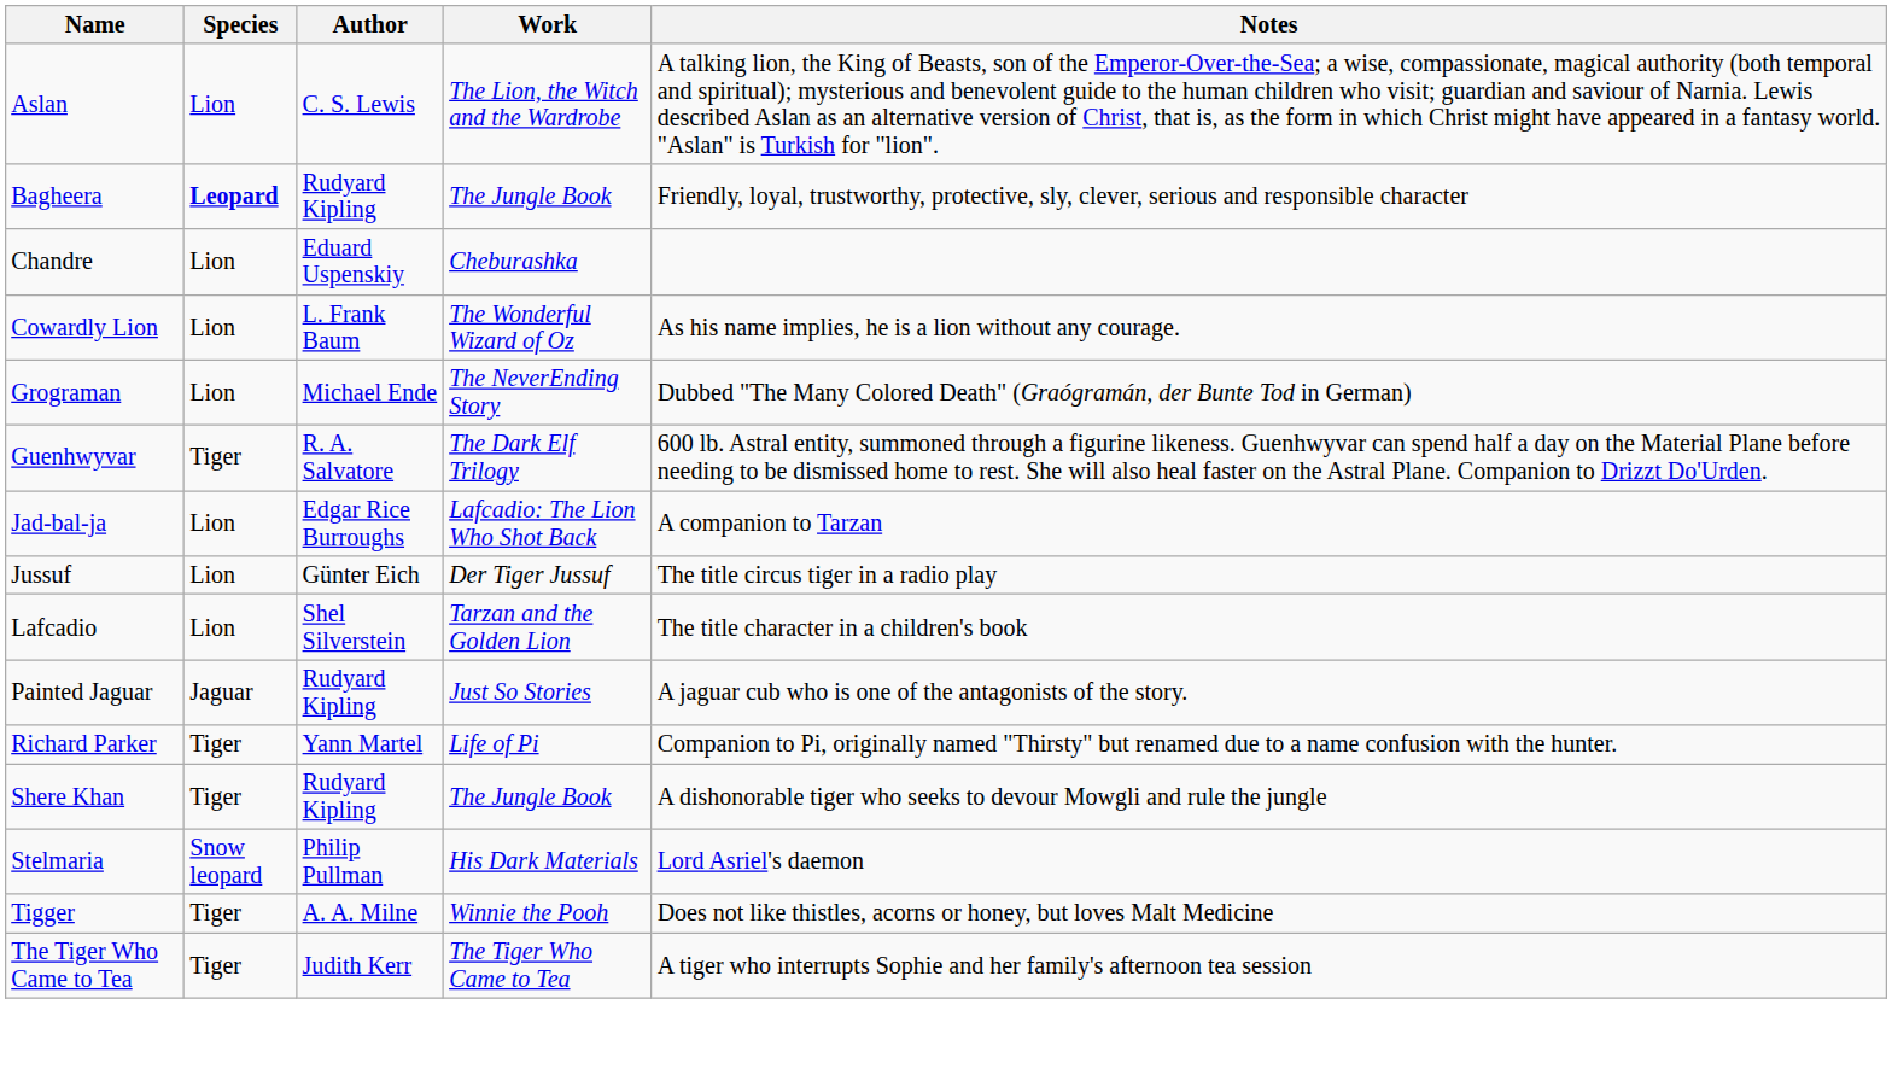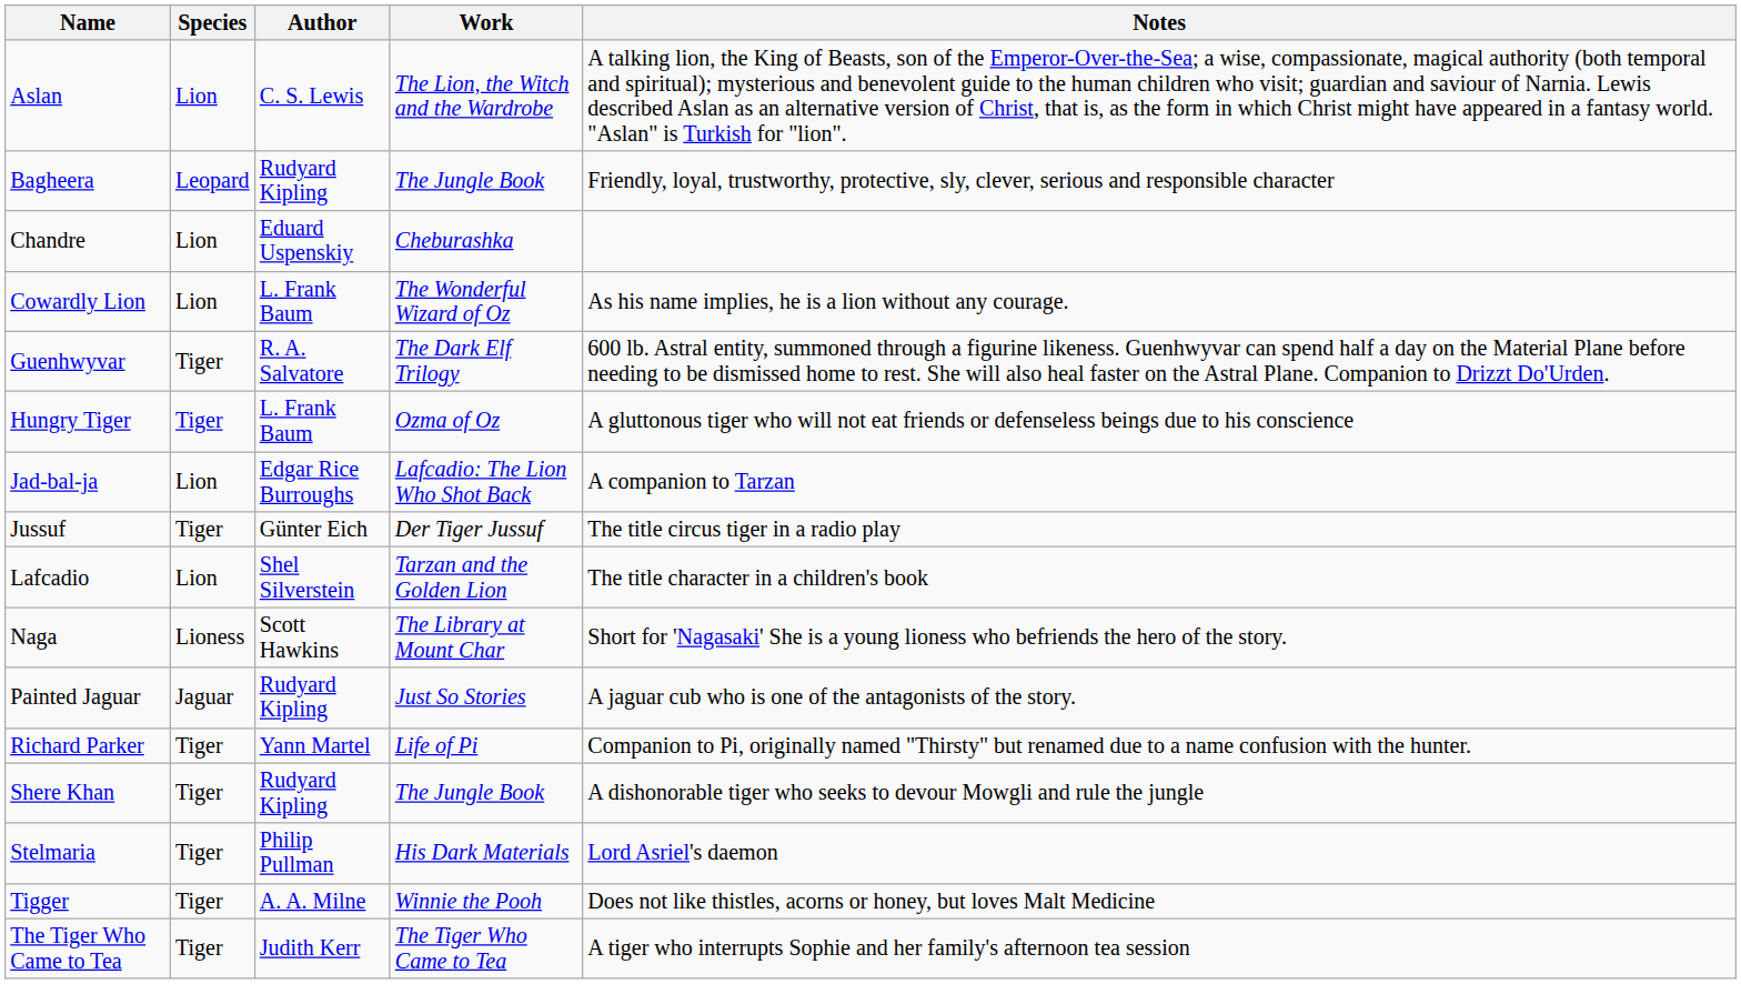Bagheera | Species: bold -> normal
- row: Grograman | Lion | Michael Ende | The NeverEnding Story | Dubbed "The Many Colored Death" (Graógramán, der Bunte Tod in German)
+ row: Hungry Tiger | Tiger | L. Frank Baum | Ozma of Oz | A gluttonous tiger who will not eat friends or defenseless beings due to his conscience
Jussuf | Species: Lion -> Tiger
+ row: Naga | Lioness | Scott Hawkins | The Library at Mount Char | Short for 'Nagasaki' She is a young lioness who befriends the hero of the story.
Stelmaria | Species: Snow leopard -> Tiger
